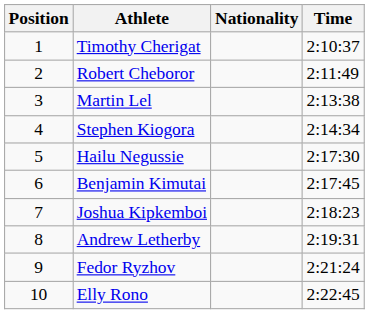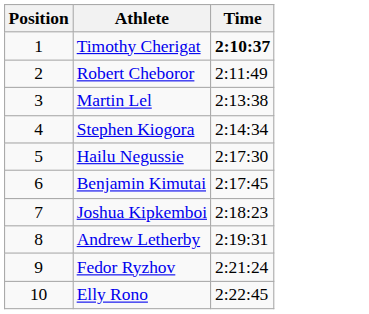- column: Nationality
Timothy Cherigat | Time: normal -> bold
